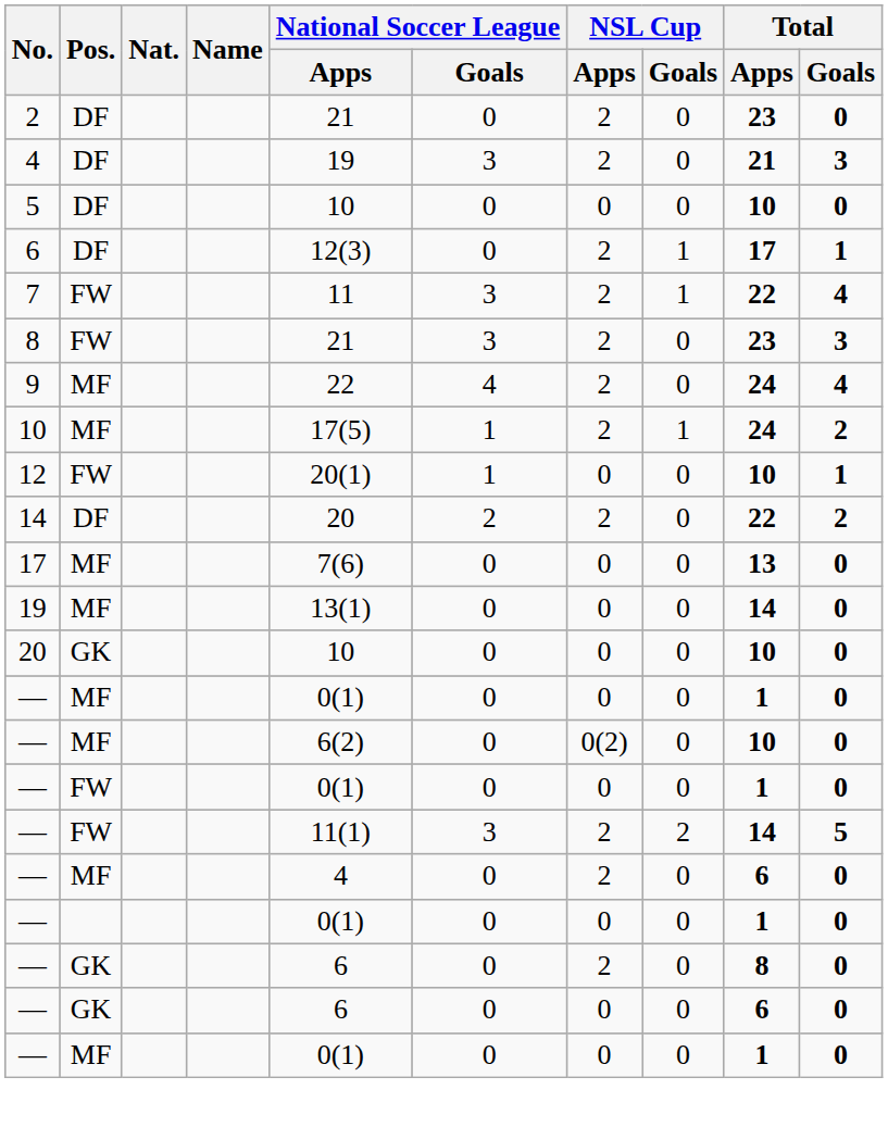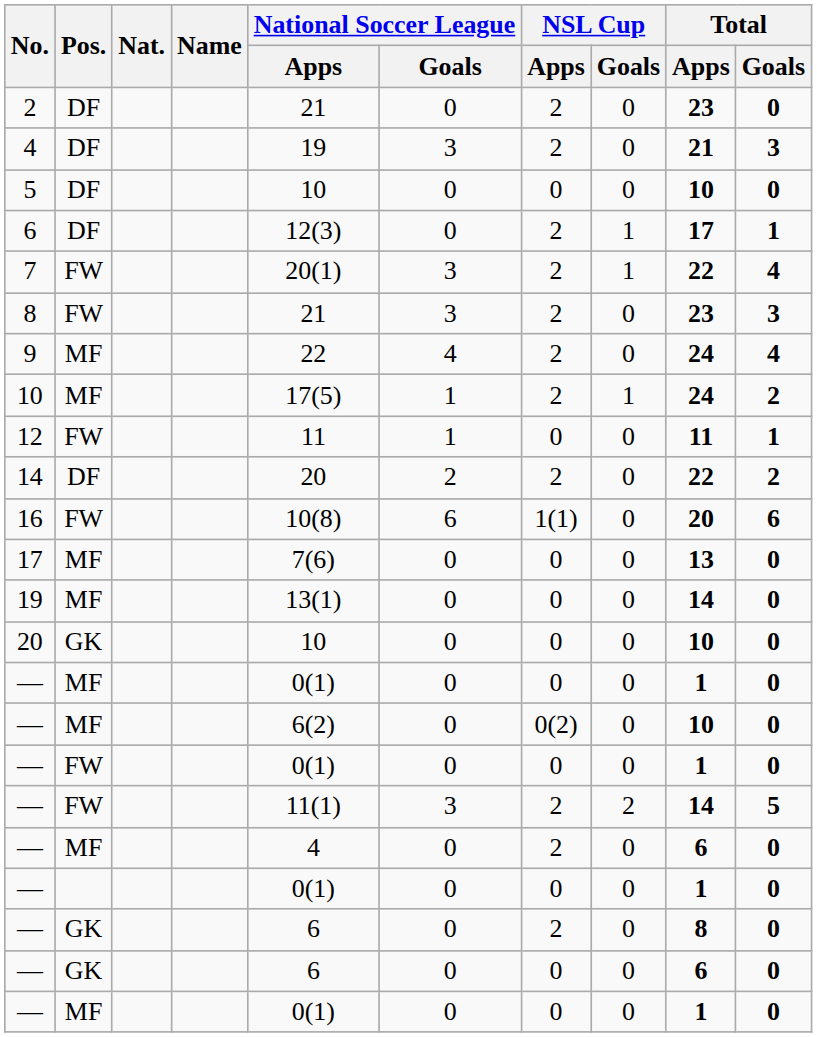7 | National Soccer League / Apps: 11 -> 20(1)
12 | National Soccer League / Apps: 20(1) -> 11
12 | Total / Apps: 10 -> 11
+ row: 16 | FW | 10(8) | 6 | 1(1) | 0 | 20 | 6
